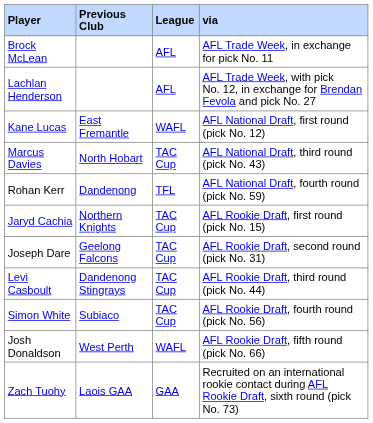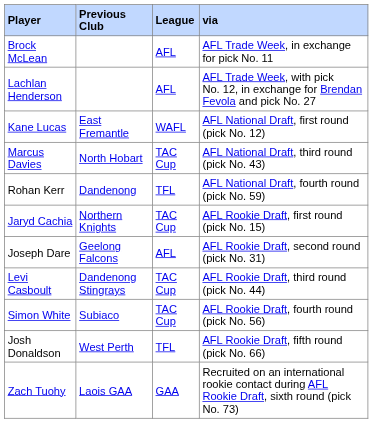Joseph Dare | League: TAC Cup -> AFL
Josh Donaldson | League: WAFL -> TFL
